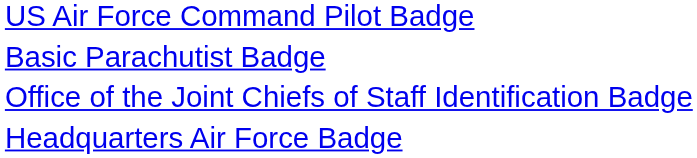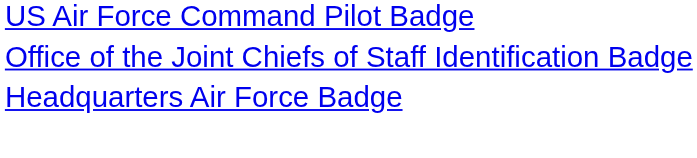- row: Basic Parachutist Badge
